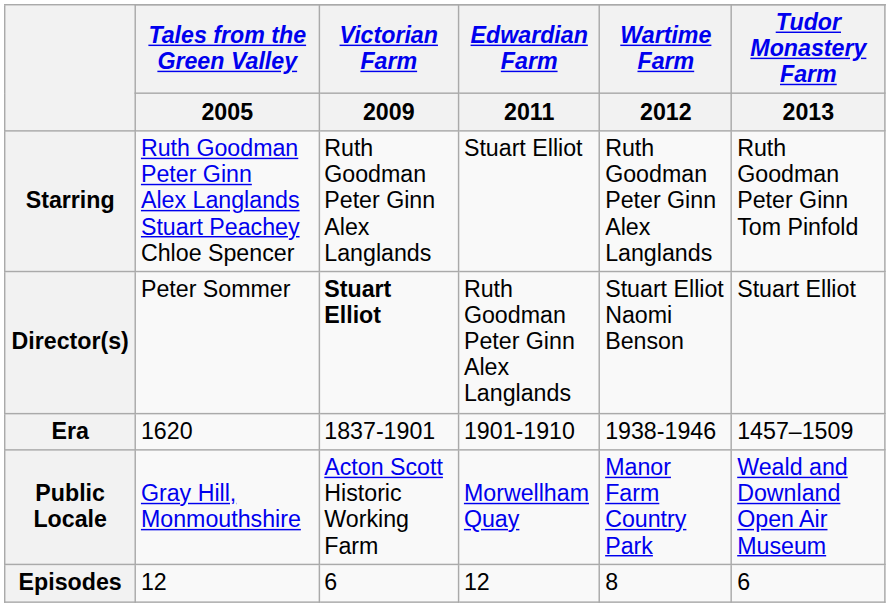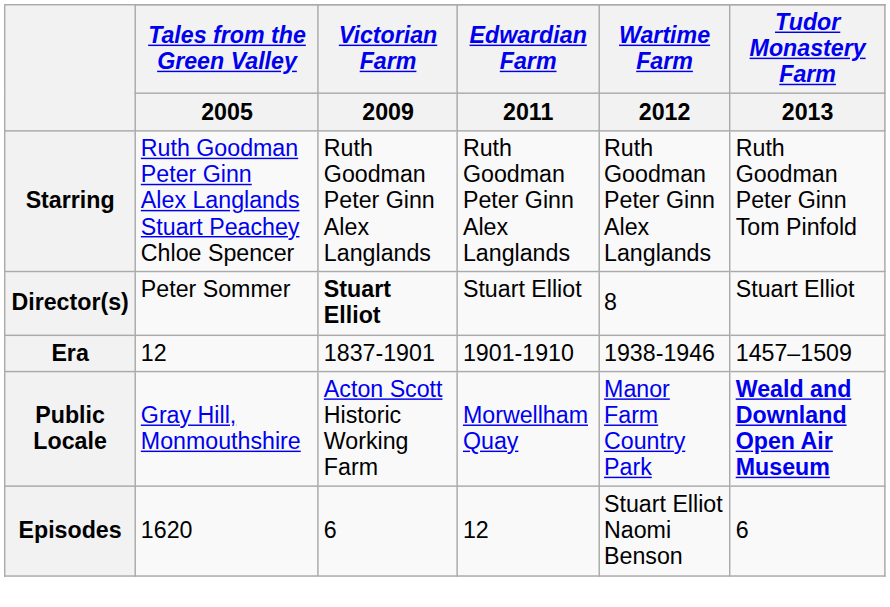Starring | Edwardian Farm / 2011: Stuart Elliot -> Ruth Goodman Peter Ginn Alex Langlands
Director(s) | Edwardian Farm / 2011: Ruth Goodman Peter Ginn Alex Langlands -> Stuart Elliot
Director(s) | Wartime Farm / 2012: Stuart Elliot Naomi Benson -> 8
Era | Tales from the Green Valley / 2005: 1620 -> 12
Public Locale | Tudor Monastery Farm / 2013: normal -> bold
Episodes | Tales from the Green Valley / 2005: 12 -> 1620
Episodes | Wartime Farm / 2012: 8 -> Stuart Elliot Naomi Benson
